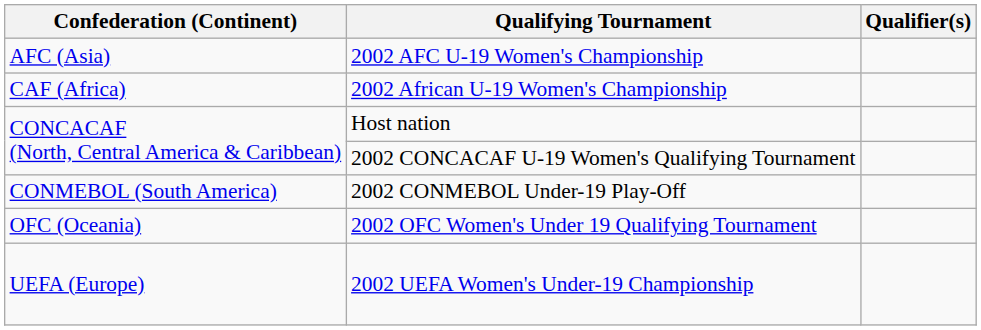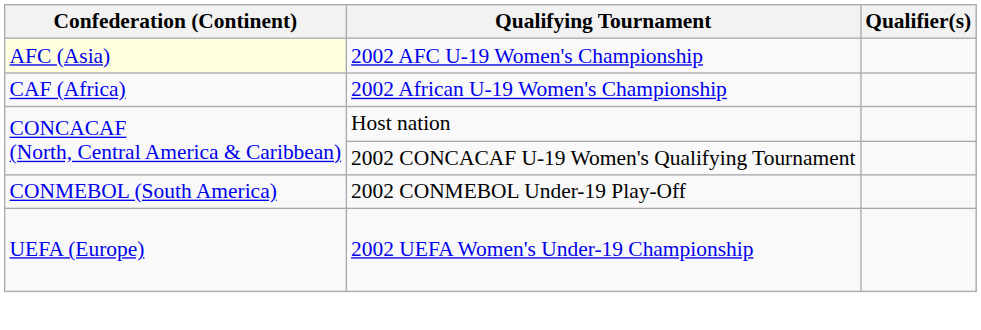2002 AFC U-19 Women's Championship | Confederation (Continent): no background -> lightyellow background
- row: OFC (Oceania) | 2002 OFC Women's Under 19 Qualifying Tournament
